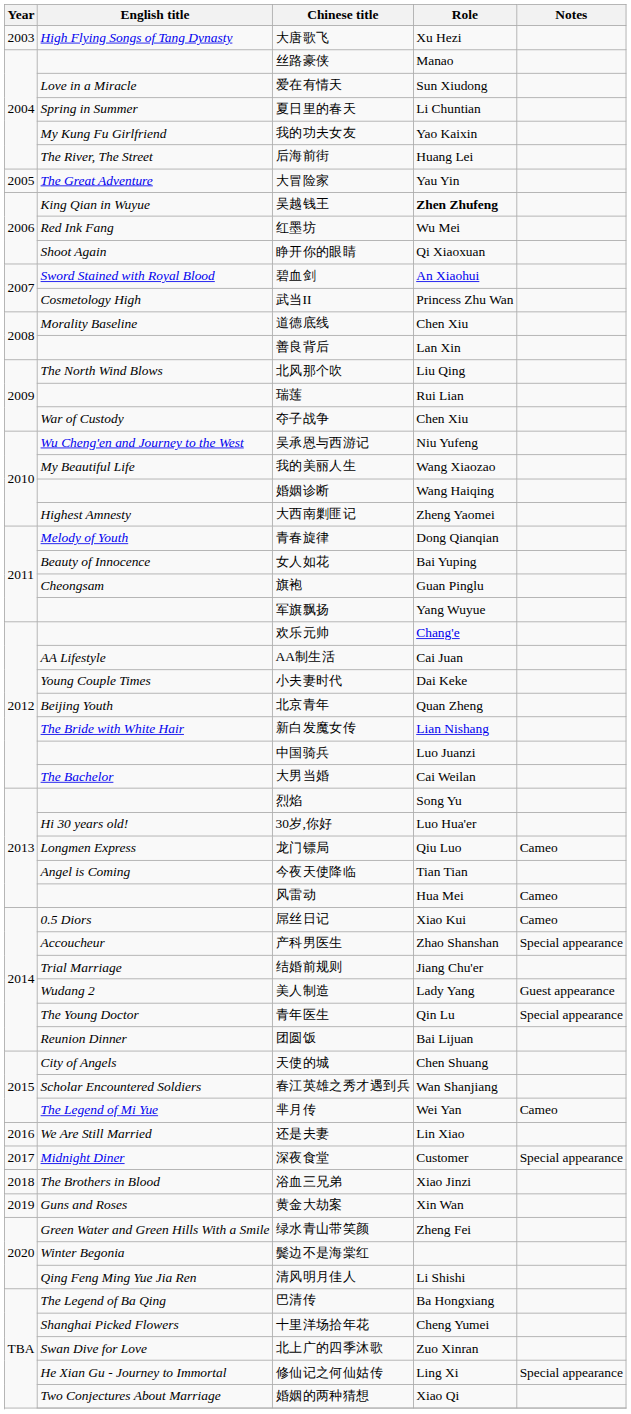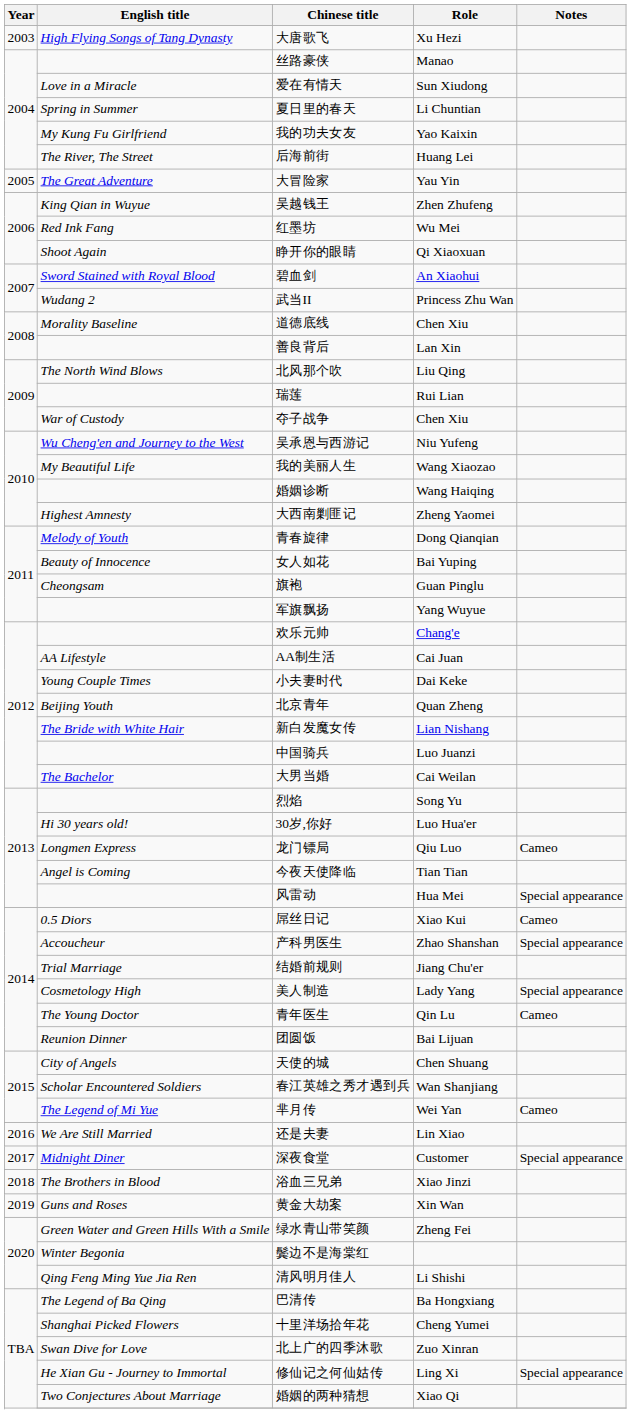吴越钱王 | Role: bold -> normal
武当II | English title: Cosmetology High -> Wudang 2
风雷动 | Notes: Cameo -> Special appearance
美人制造 | English title: Wudang 2 -> Cosmetology High
美人制造 | Notes: Guest appearance -> Special appearance
青年医生 | Notes: Special appearance -> Cameo
